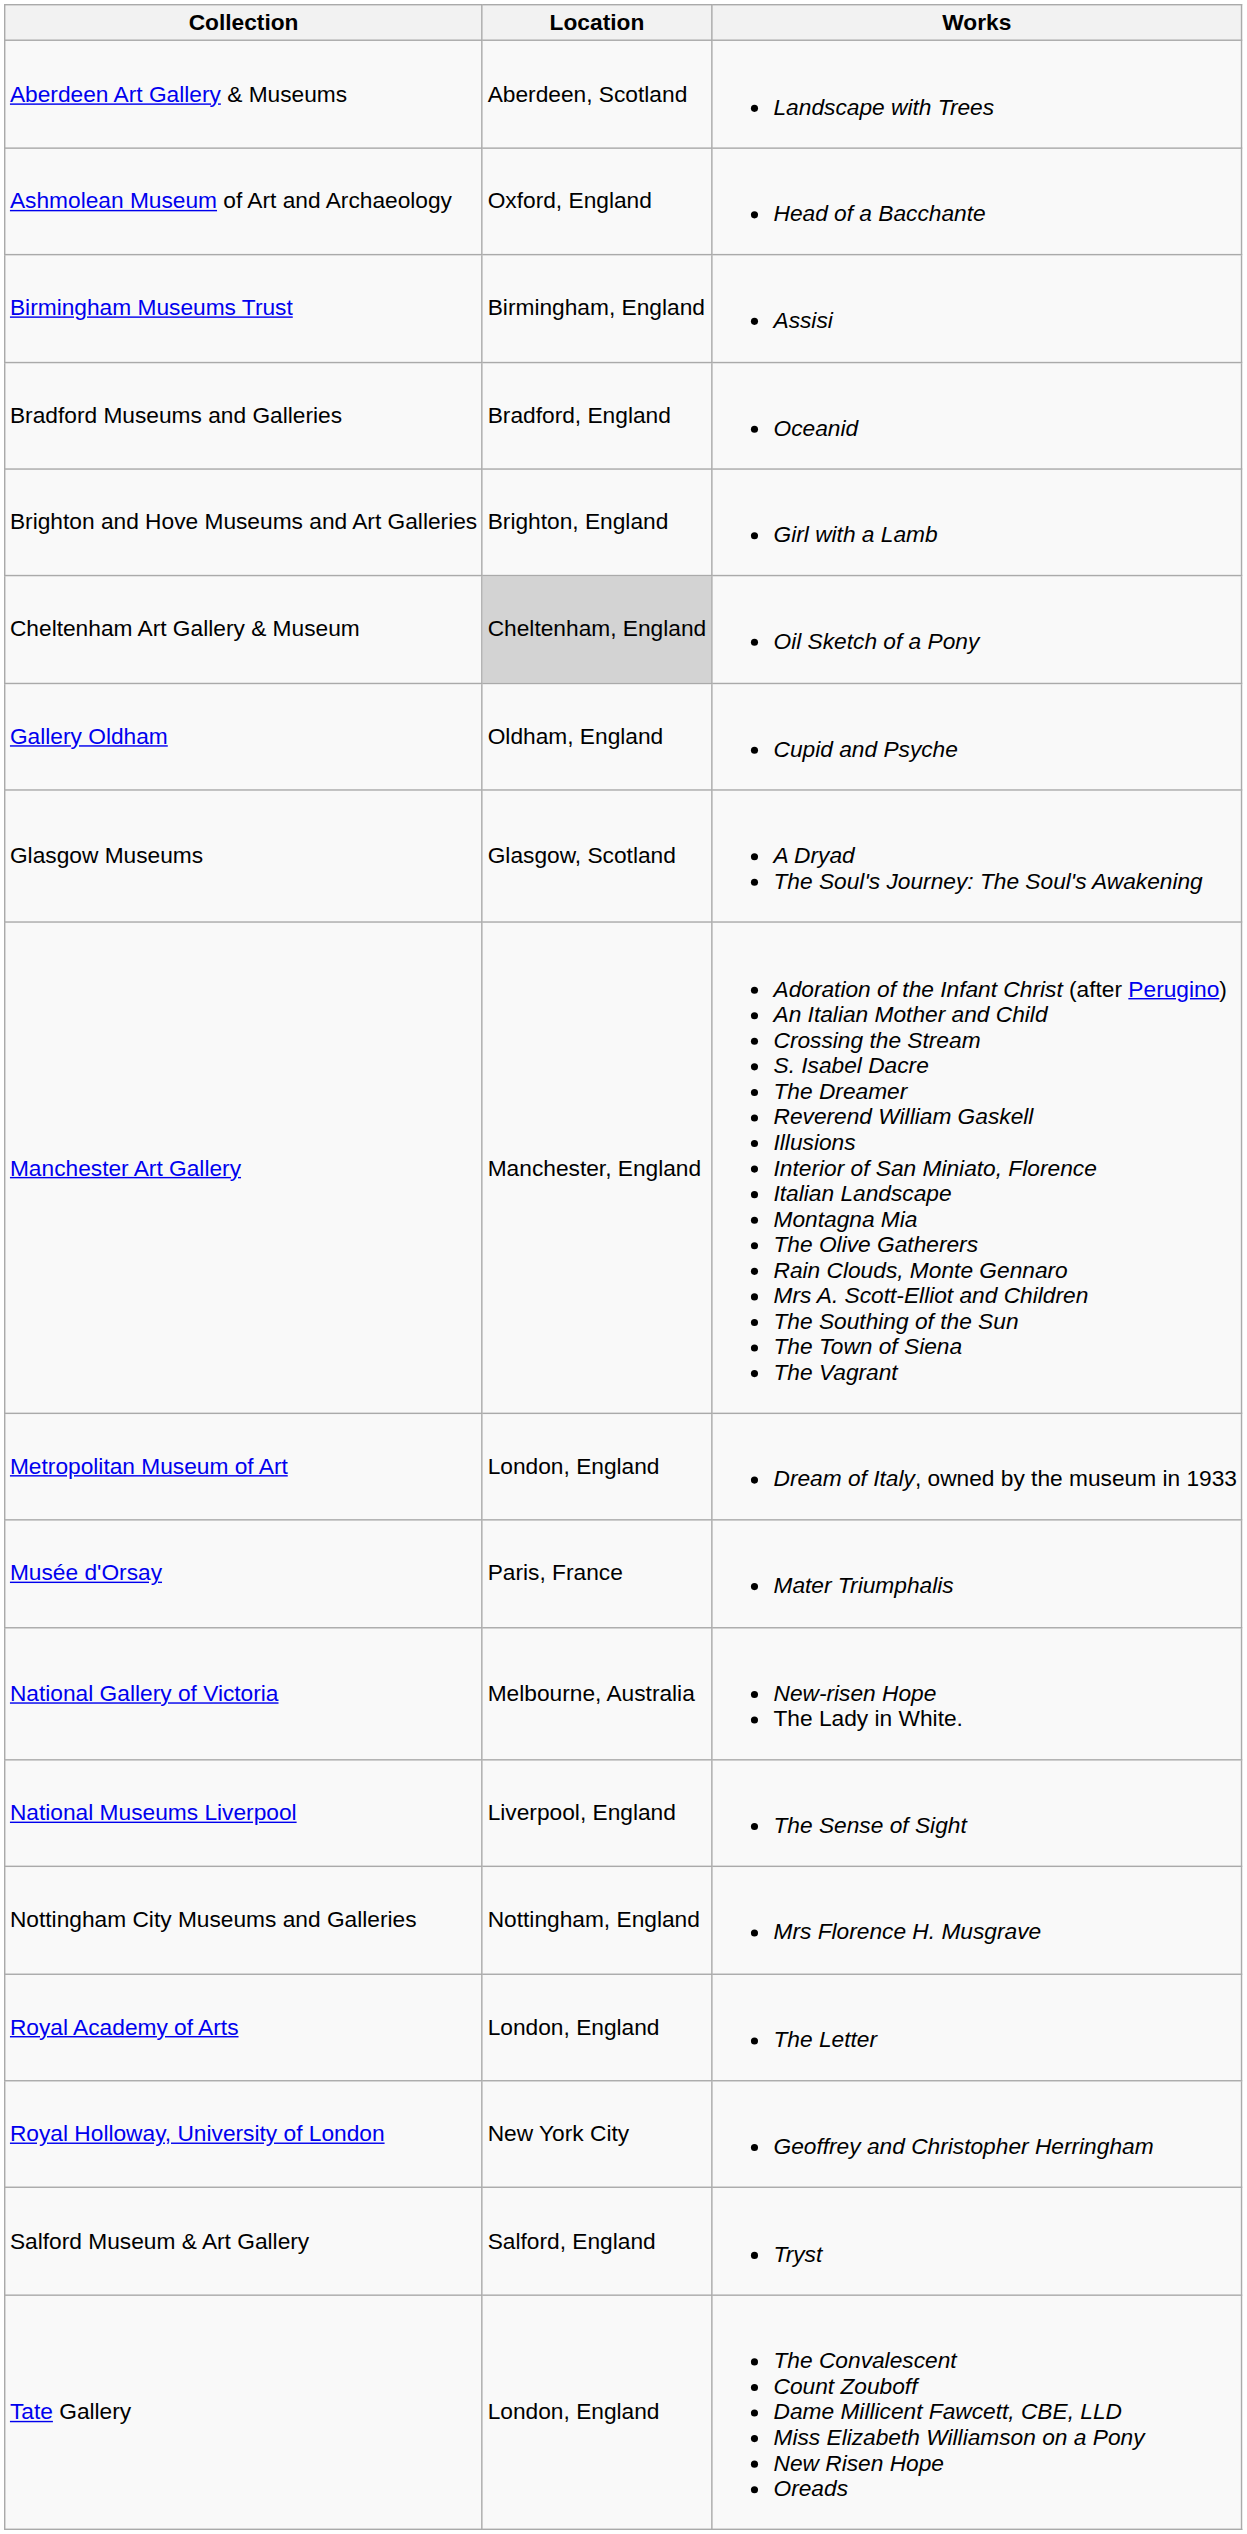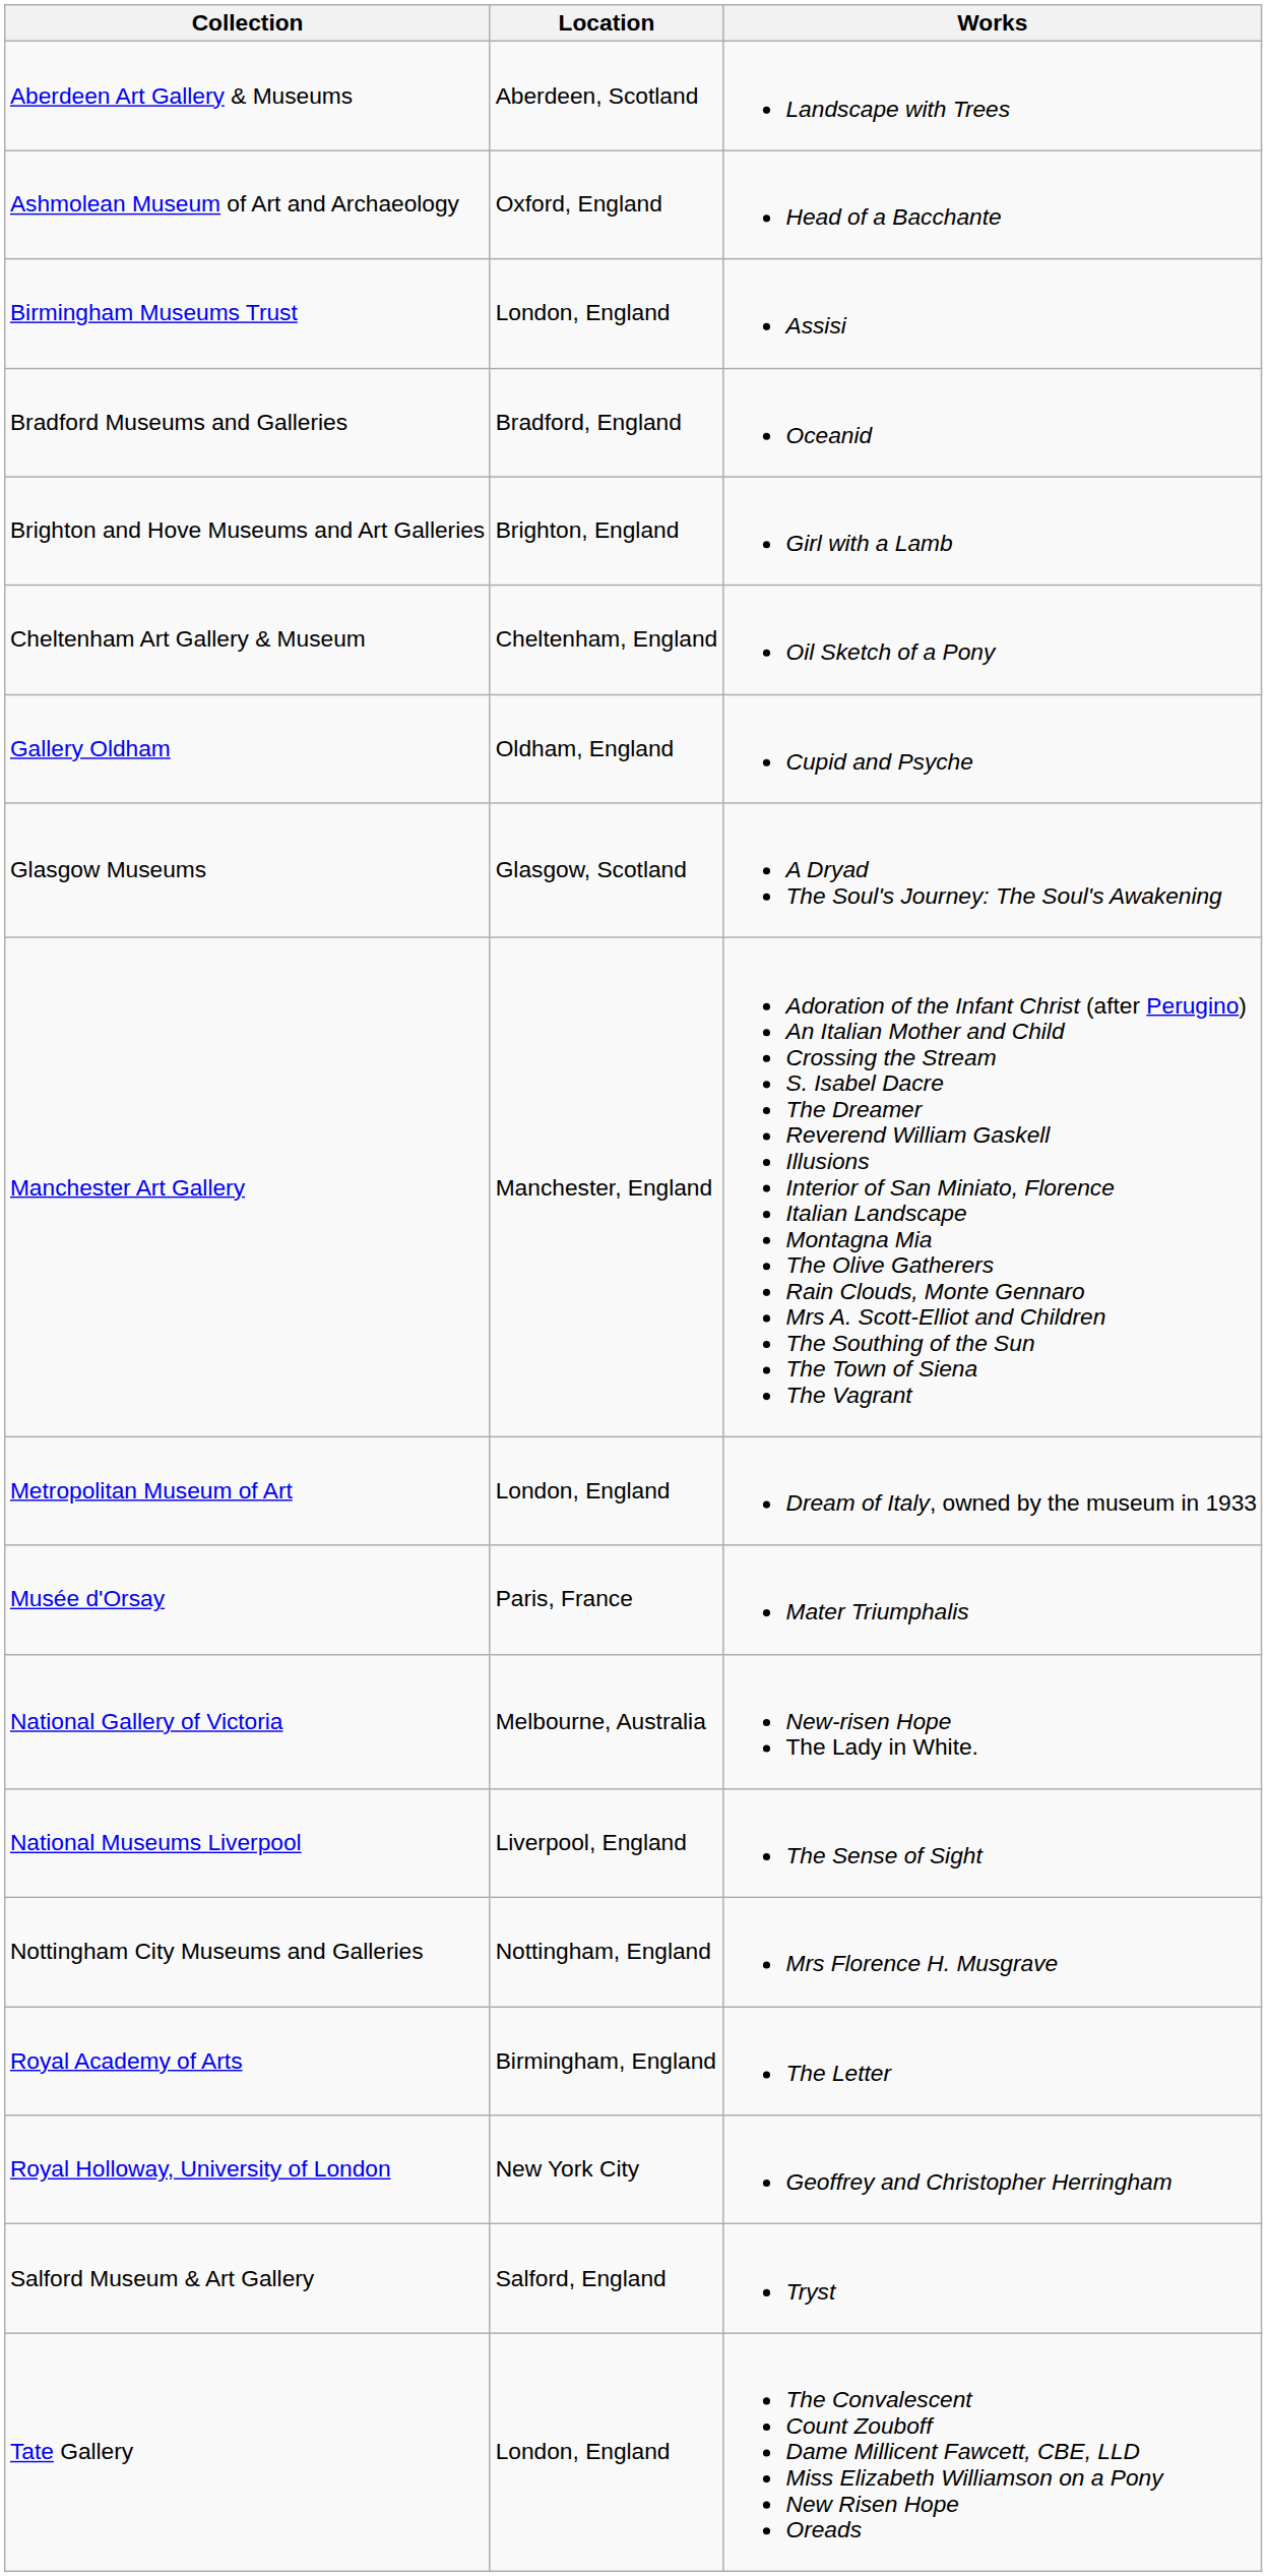Birmingham Museums Trust | Location: Birmingham, England -> London, England
Cheltenham Art Gallery & Museum | Location: lightgrey background -> no background
Royal Academy of Arts | Location: London, England -> Birmingham, England
